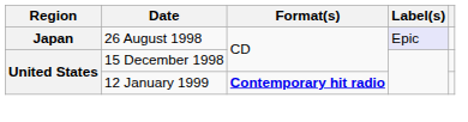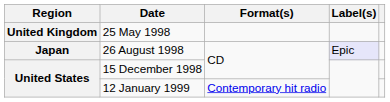+ row: United Kingdom | 25 May 1998
12 January 1999 | Format(s): bold -> normal
